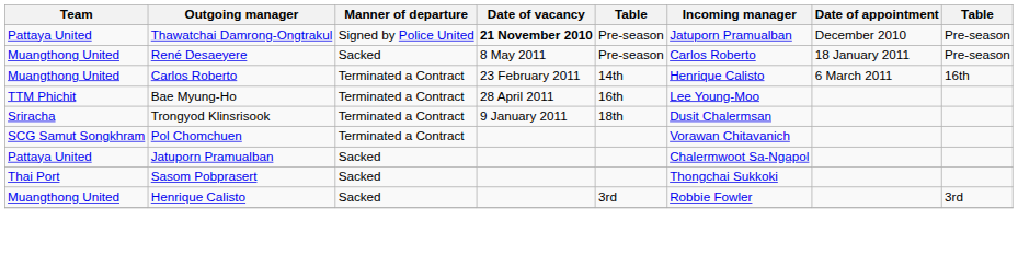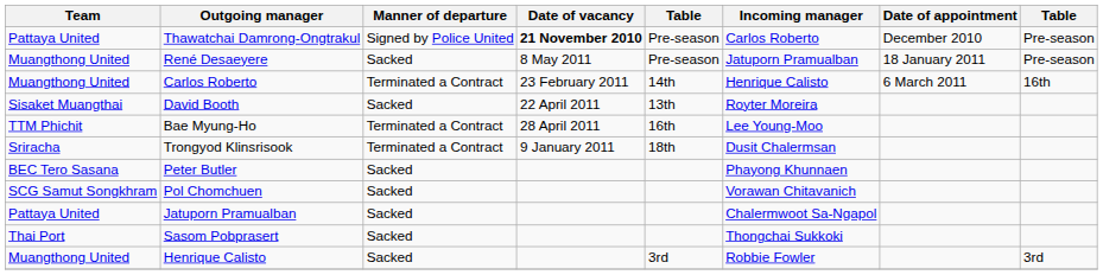Thawatchai Damrong-Ongtrakul | Incoming manager: Jatuporn Pramualban -> Carlos Roberto
René Desaeyere | Incoming manager: Carlos Roberto -> Jatuporn Pramualban
+ row: Sisaket Muangthai | David Booth | Sacked | 22 April 2011 | 13th | Royter Moreira
+ row: BEC Tero Sasana | Peter Butler | Sacked | Phayong Khunnaen
Pol Chomchuen | Manner of departure: Terminated a Contract -> Sacked
